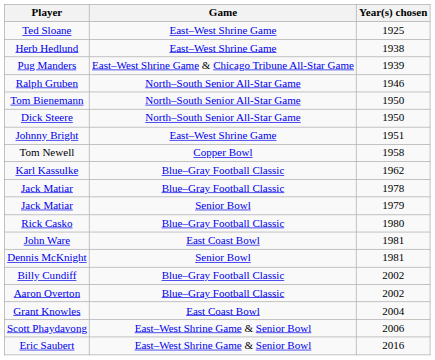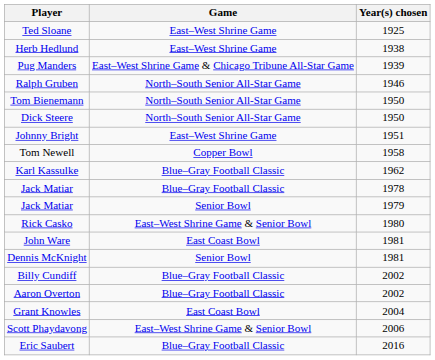Rick Casko | Game: Blue–Gray Football Classic -> East–West Shrine Game & Senior Bowl
Eric Saubert | Game: East–West Shrine Game & Senior Bowl -> Blue–Gray Football Classic
